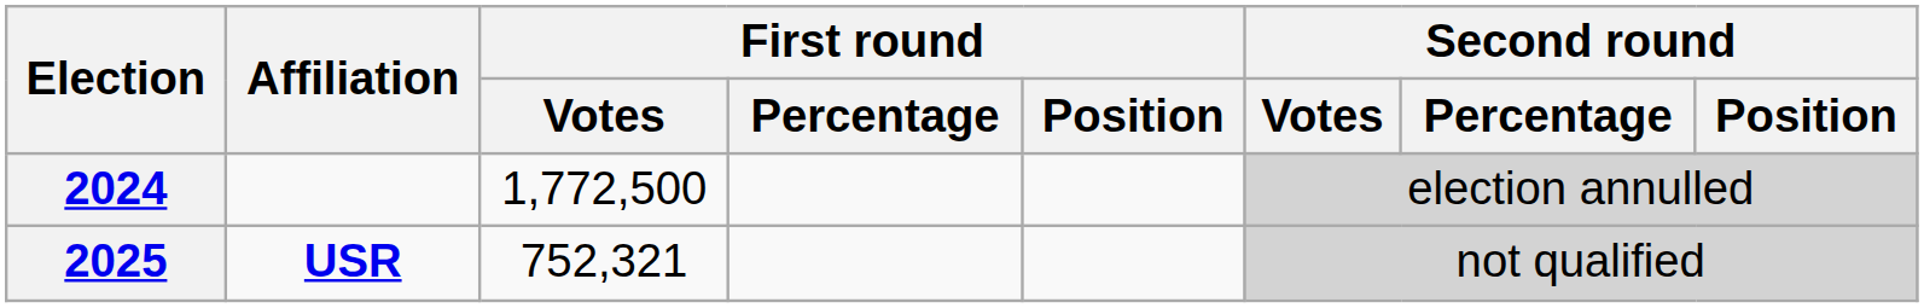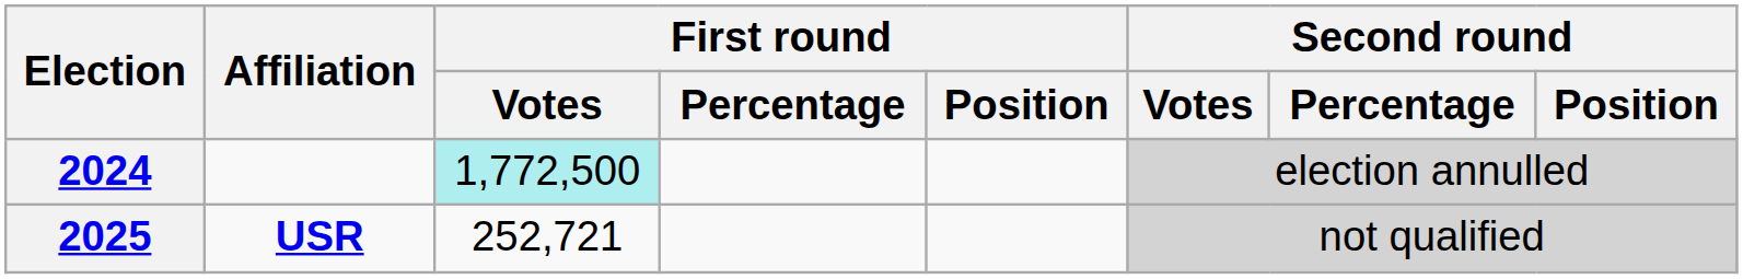2024 | First round / Votes: no background -> paleturquoise background
2025 | First round / Votes: 752,321 -> 252,721
